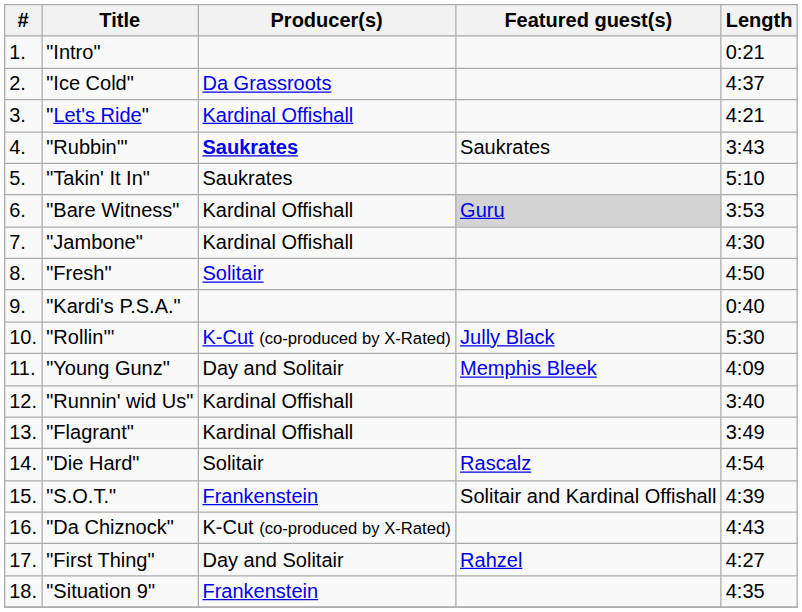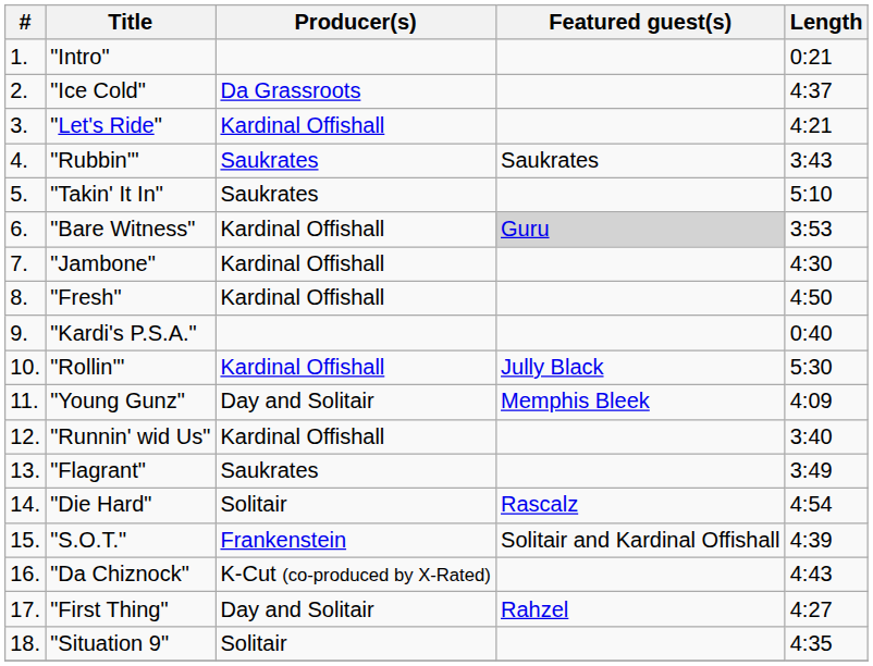"Rubbin'" | Producer(s): bold -> normal
"Fresh" | Producer(s): Solitair -> Kardinal Offishall
"Rollin'" | Producer(s): K-Cut (co-produced by X-Rated) -> Kardinal Offishall
"Flagrant" | Producer(s): Kardinal Offishall -> Saukrates
"Situation 9" | Producer(s): Frankenstein -> Solitair
